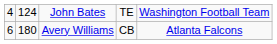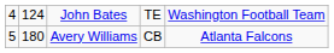Avery Williams | column 1: 6 -> 5
